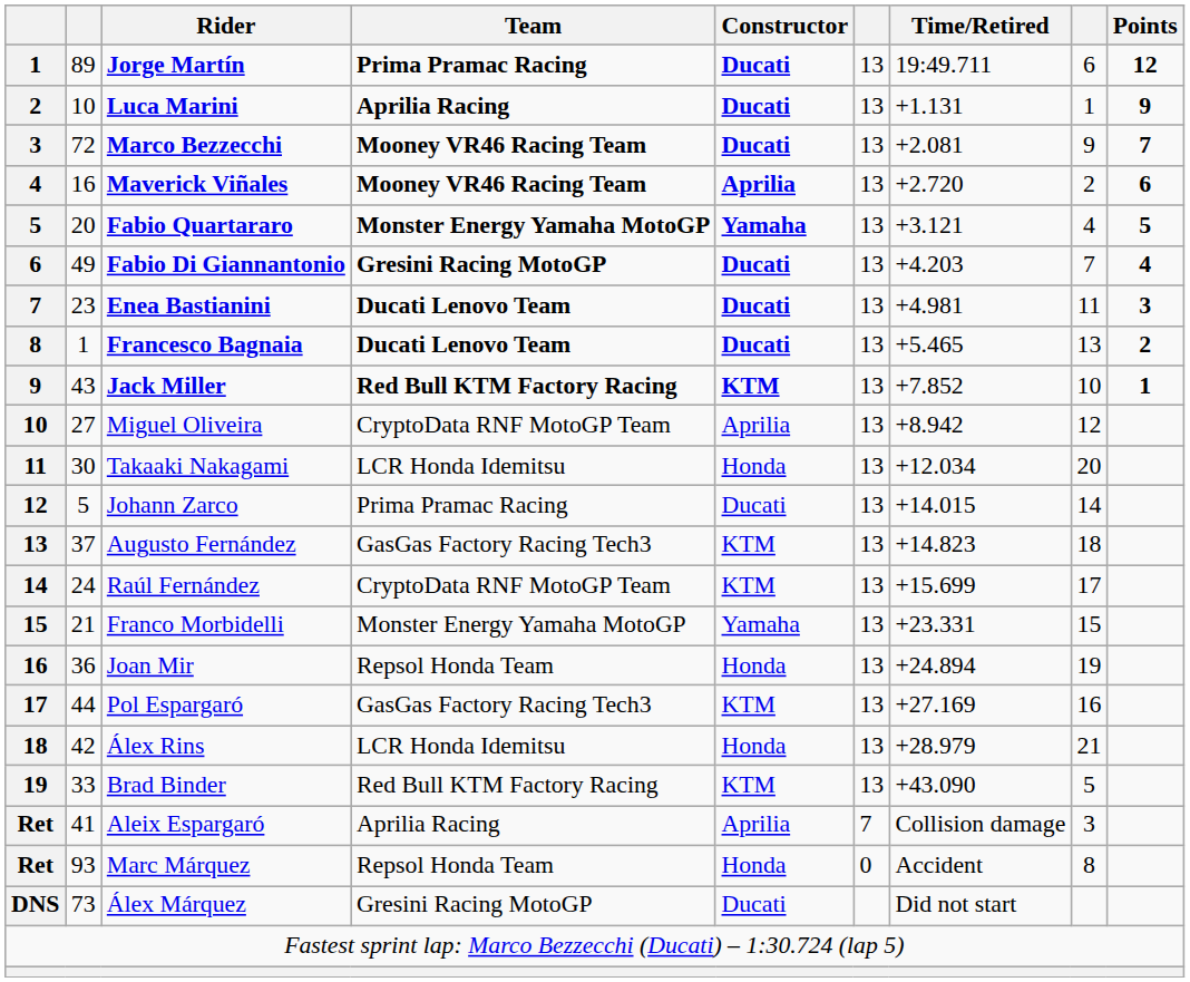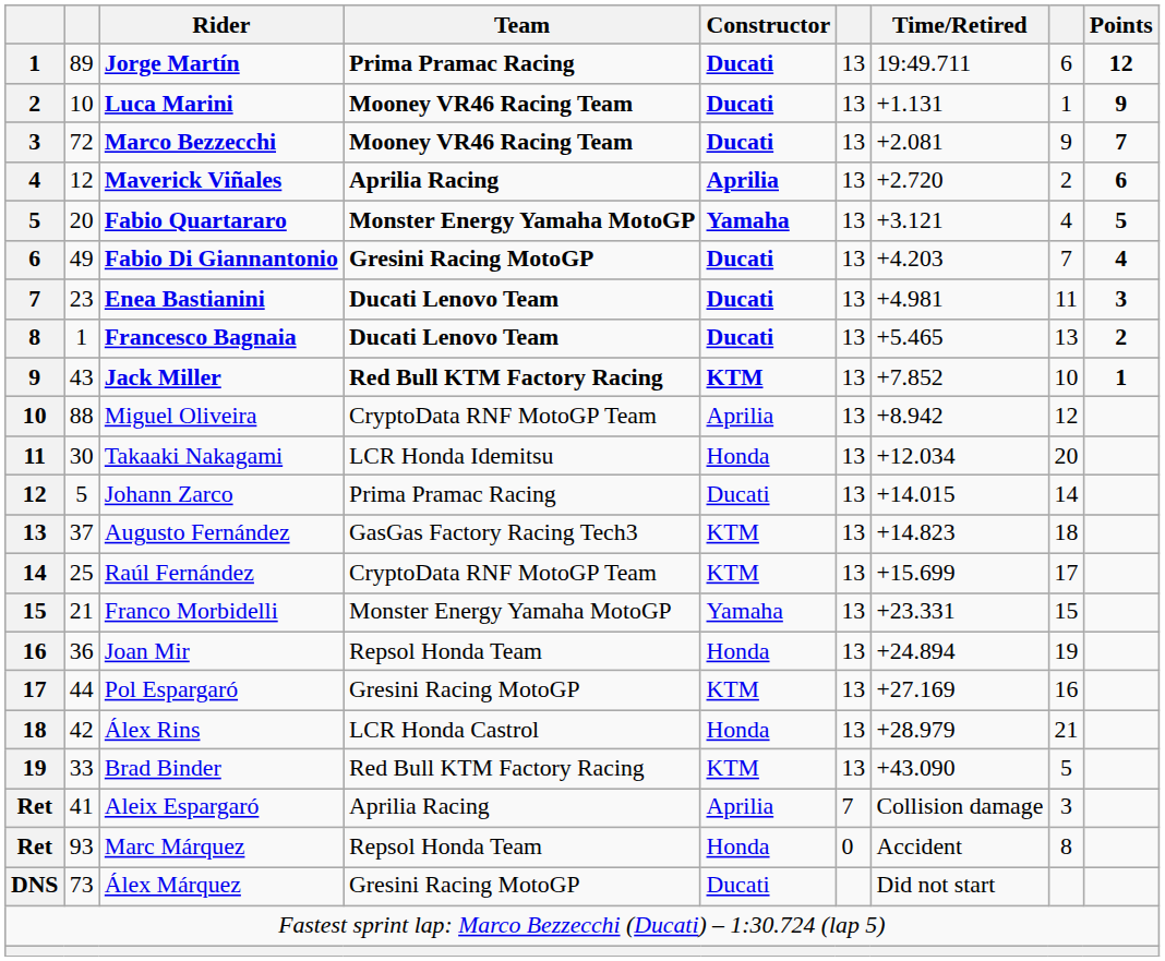Luca Marini | Team: Aprilia Racing -> Mooney VR46 Racing Team
Maverick Viñales | column 2: 16 -> 12
Maverick Viñales | Team: Mooney VR46 Racing Team -> Aprilia Racing
Miguel Oliveira | column 2: 27 -> 88
Raúl Fernández | column 2: 24 -> 25
Pol Espargaró | Team: GasGas Factory Racing Tech3 -> Gresini Racing MotoGP
Álex Rins | Team: LCR Honda Idemitsu -> LCR Honda Castrol
